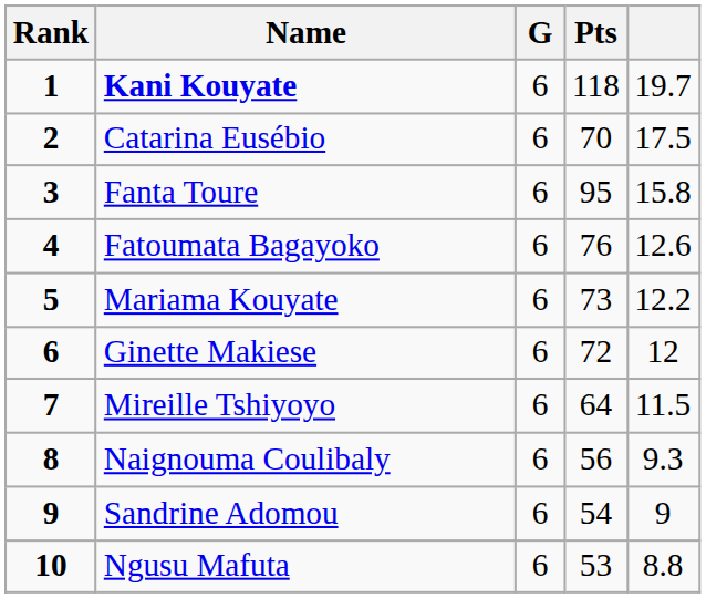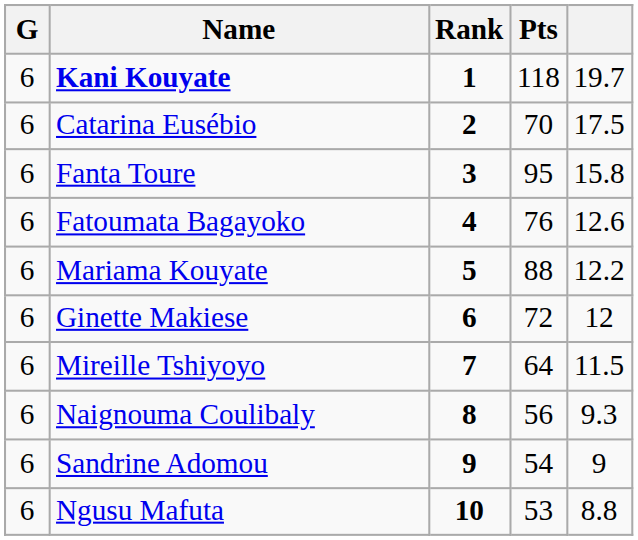columns swapped: Rank <-> G
Mariama Kouyate | Pts: 73 -> 88
